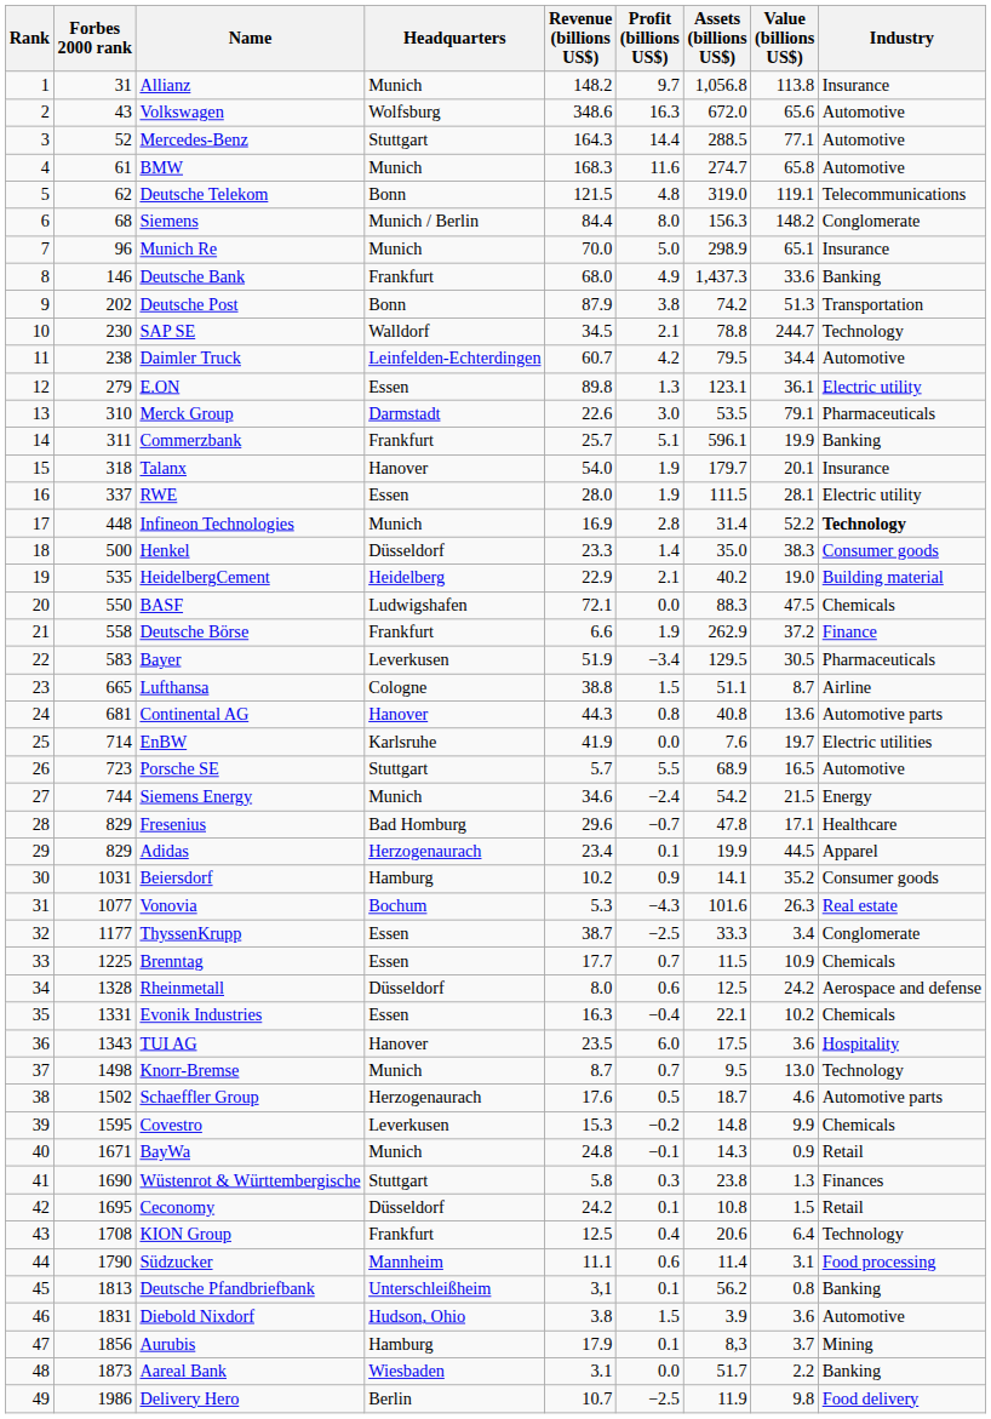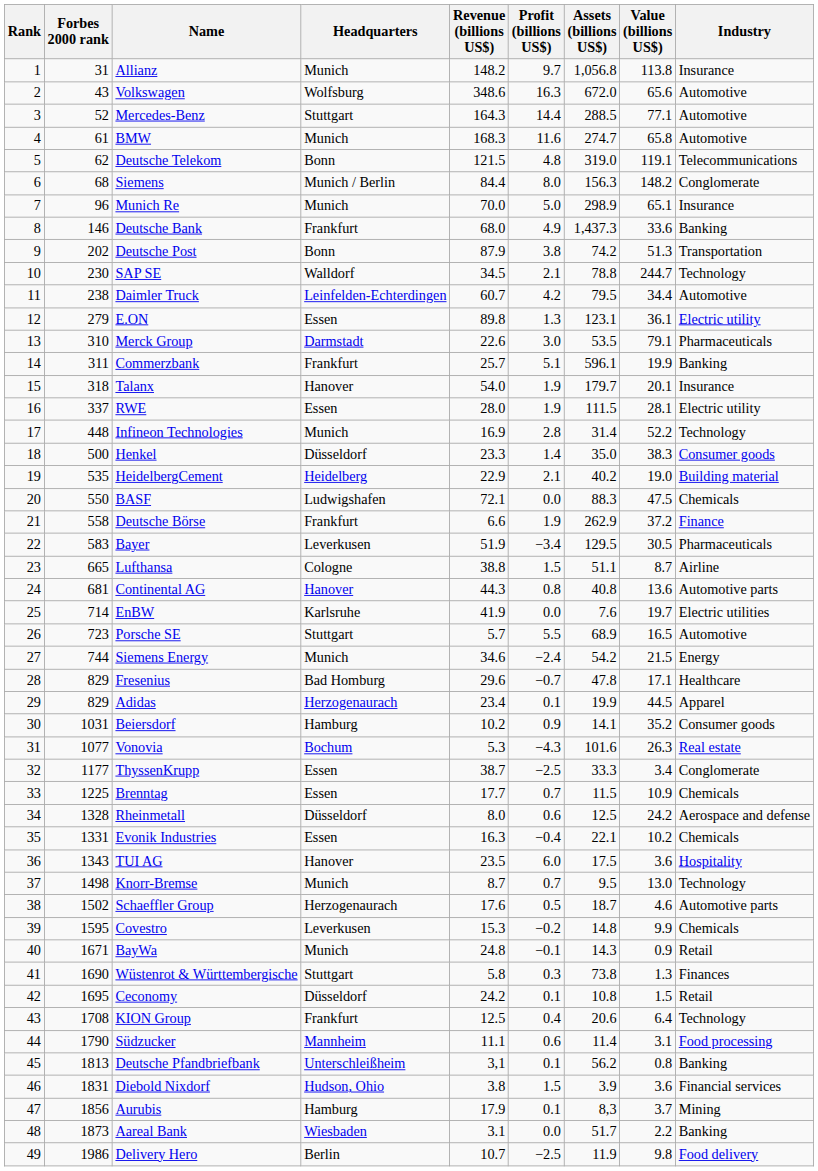Infineon Technologies | Industry: bold -> normal
Wüstenrot & Württembergische | Assets (billions US$): 23.8 -> 73.8
Diebold Nixdorf | Industry: Automotive -> Financial services
